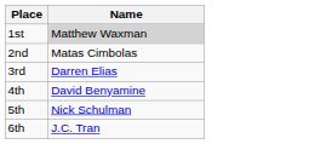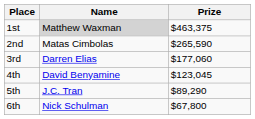+ column: Prize | $463,375 | $265,590 | $177,060 | $123,045 | $89,290 | $67,800
5th | Name: Nick Schulman -> J.C. Tran
6th | Name: J.C. Tran -> Nick Schulman
